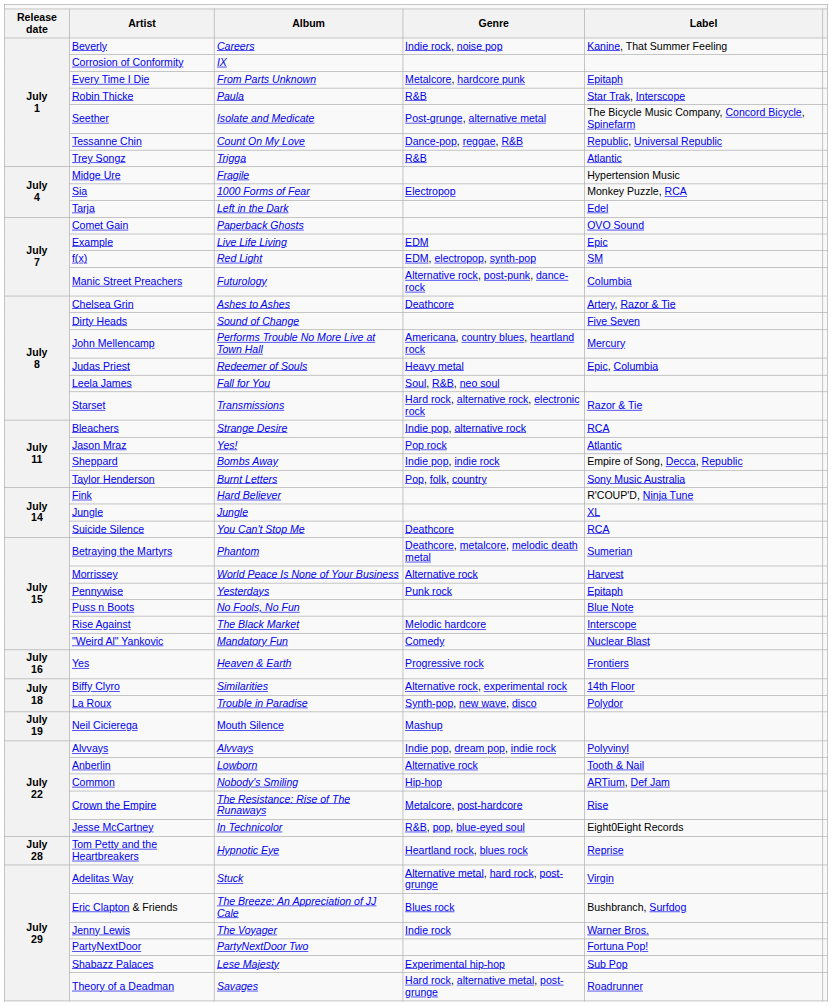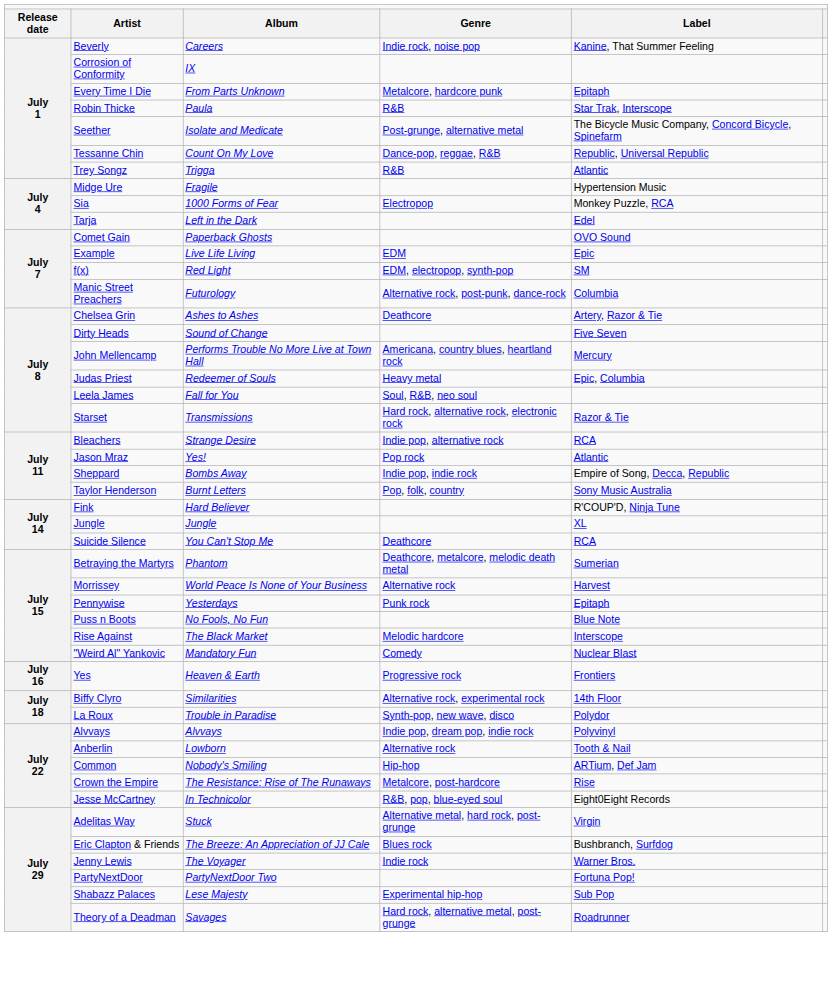- row: July 19 | Neil Cicierega | Mouth Silence | Mashup
- row: July 28 | Tom Petty and the Heartbreakers | Hypnotic Eye | Heartland rock, blues rock | Reprise
